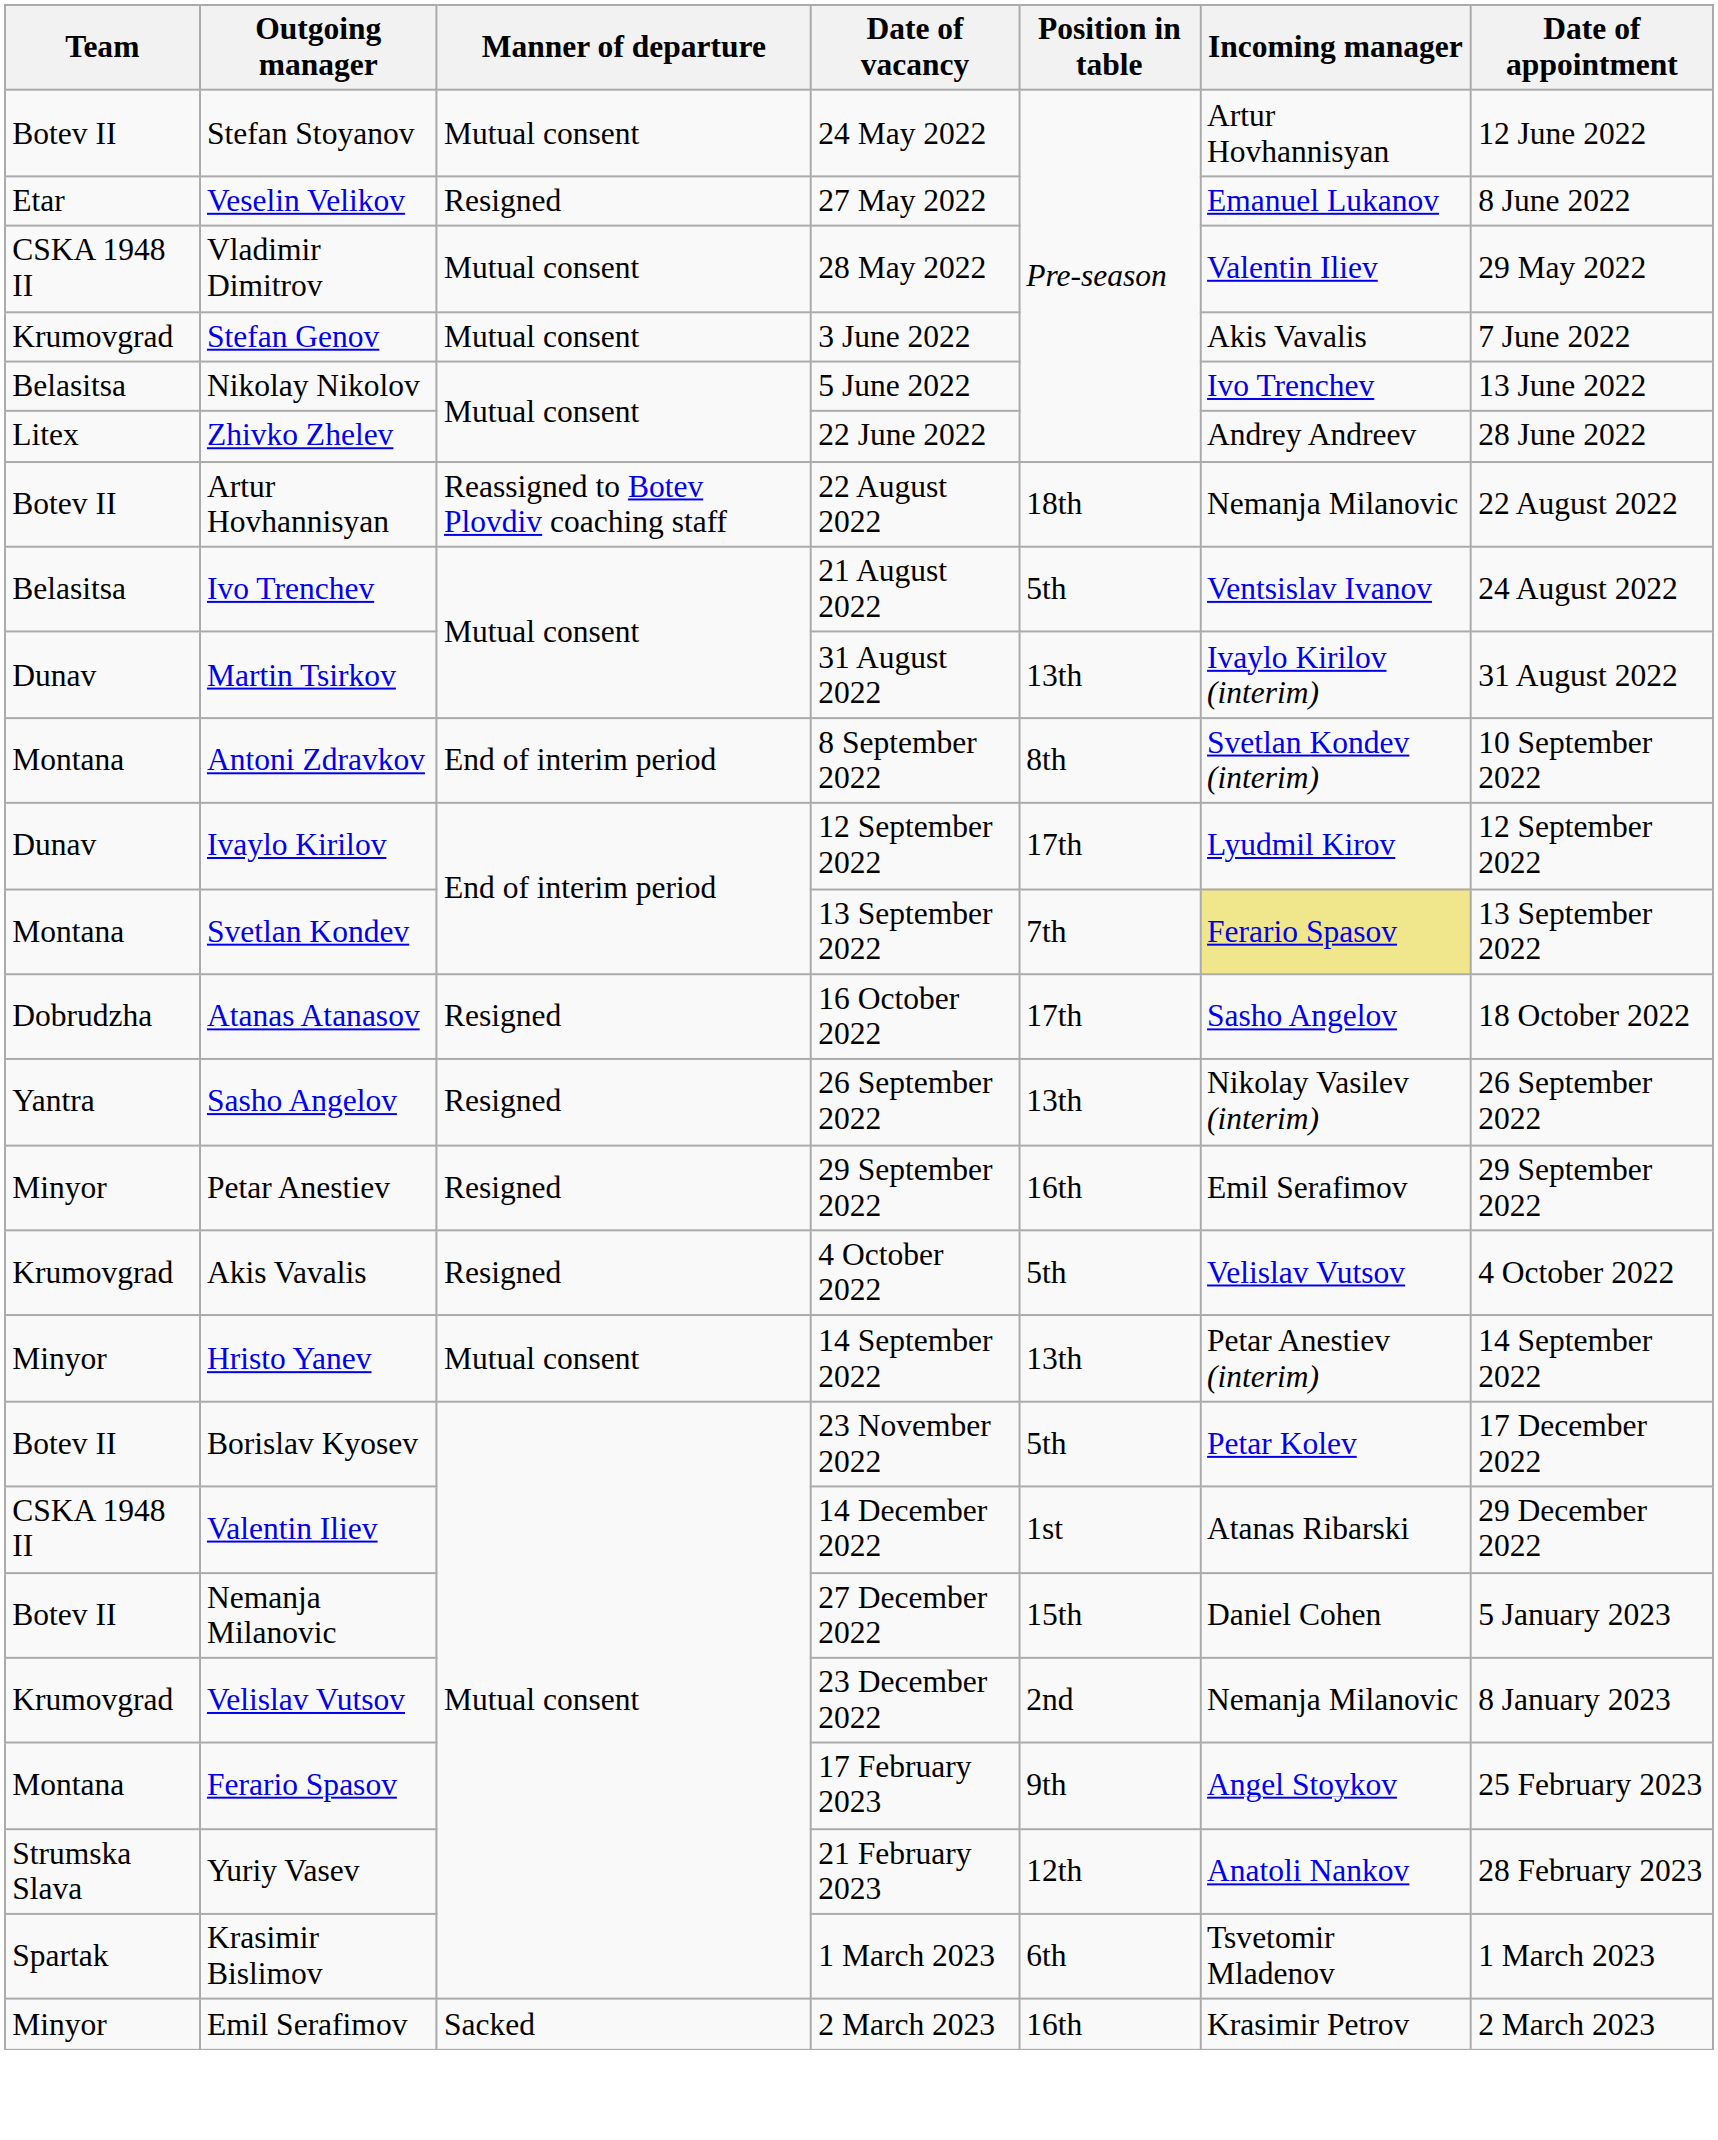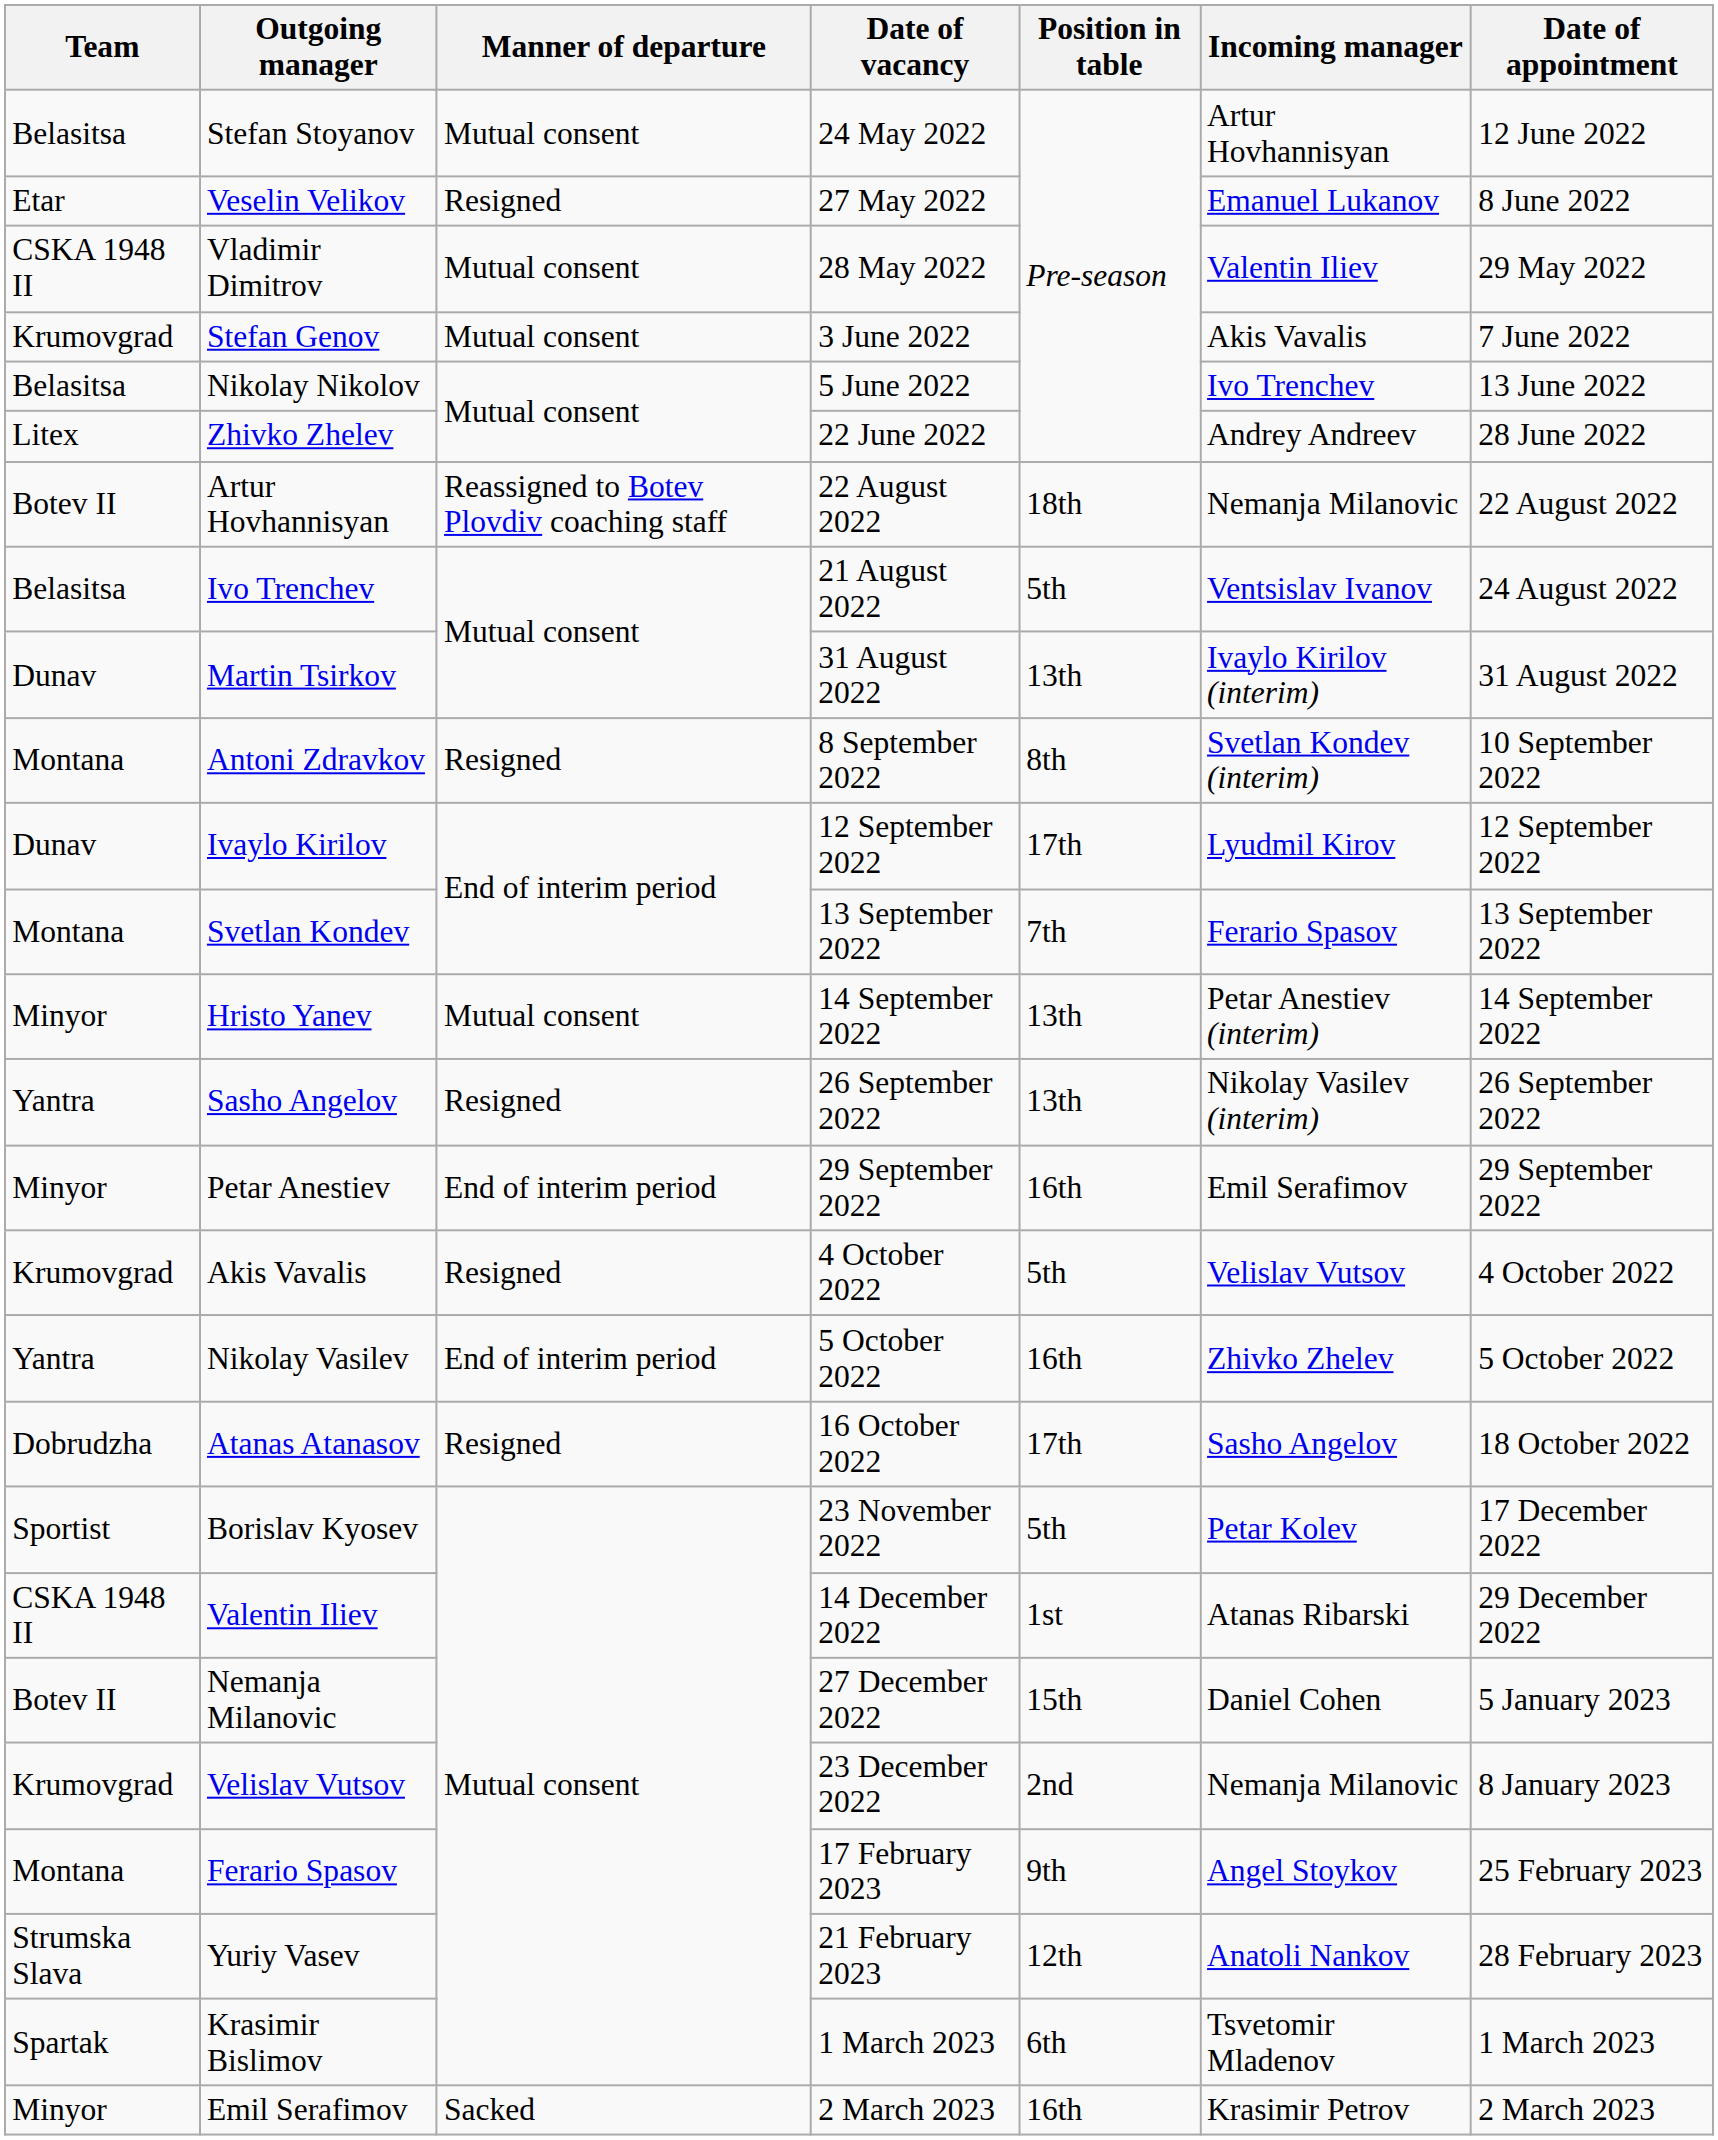Stefan Stoyanov | Team: Botev II -> Belasitsa
Antoni Zdravkov | Manner of departure: End of interim period -> Resigned
Svetlan Kondev | Incoming manager: khaki background -> no background
rows swapped: Hristo Yanev <-> Atanas Atanasov
Petar Anestiev | Manner of departure: Resigned -> End of interim period
+ row: Yantra | Nikolay Vasilev | End of interim period | 5 October 2022 | 16th | Zhivko Zhelev | 5 October 2022
Borislav Kyosev | Team: Botev II -> Sportist
